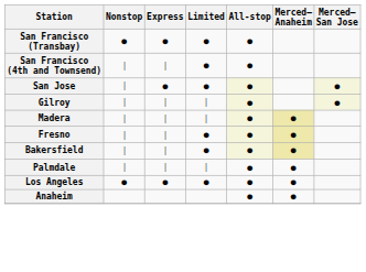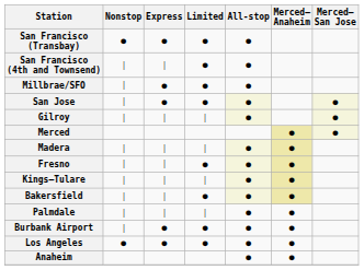+ row: Millbrae/SFO | ｜ | ● | ● | ●
+ row: Merced | ● | ●
+ row: Kings–Tulare | ｜ | ｜ | ｜ | ● | ●
+ row: Burbank Airport | ｜ | ● | ● | ● | ●
